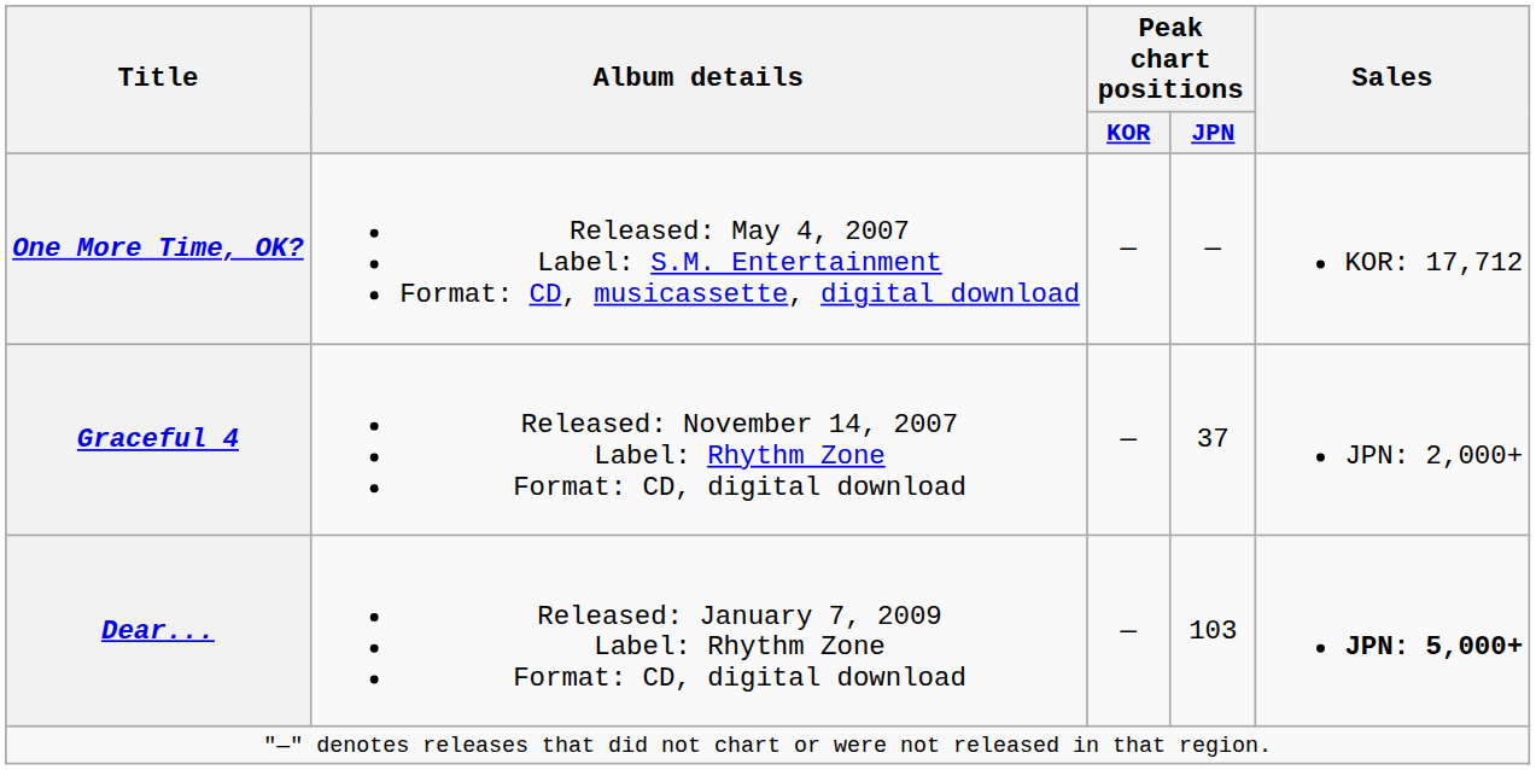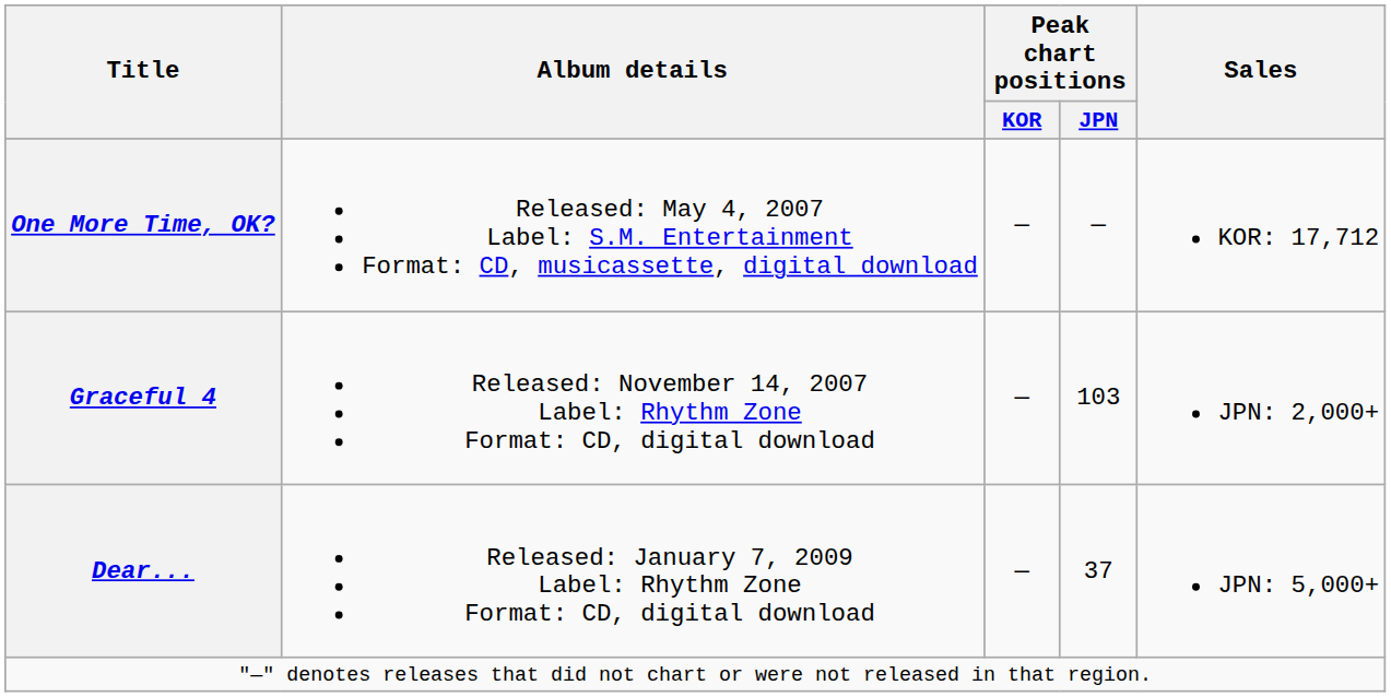Graceful 4 | Peak chart positions / JPN: 37 -> 103
Dear... | Peak chart positions / JPN: 103 -> 37
Dear... | Sales: bold -> normal
